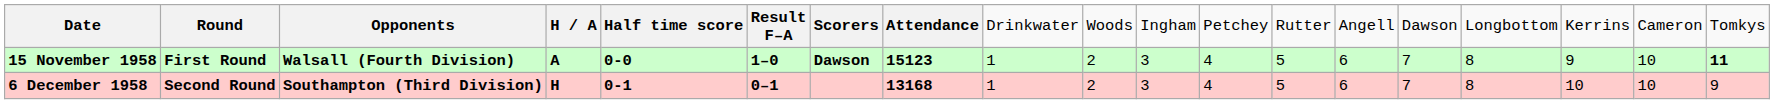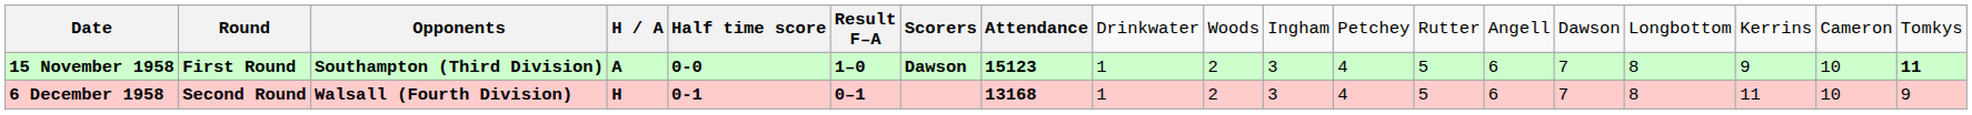15 November 1958 | column 3: Walsall (Fourth Division) -> Southampton (Third Division)
6 December 1958 | column 3: Southampton (Third Division) -> Walsall (Fourth Division)
6 December 1958 | column 17: 10 -> 11
